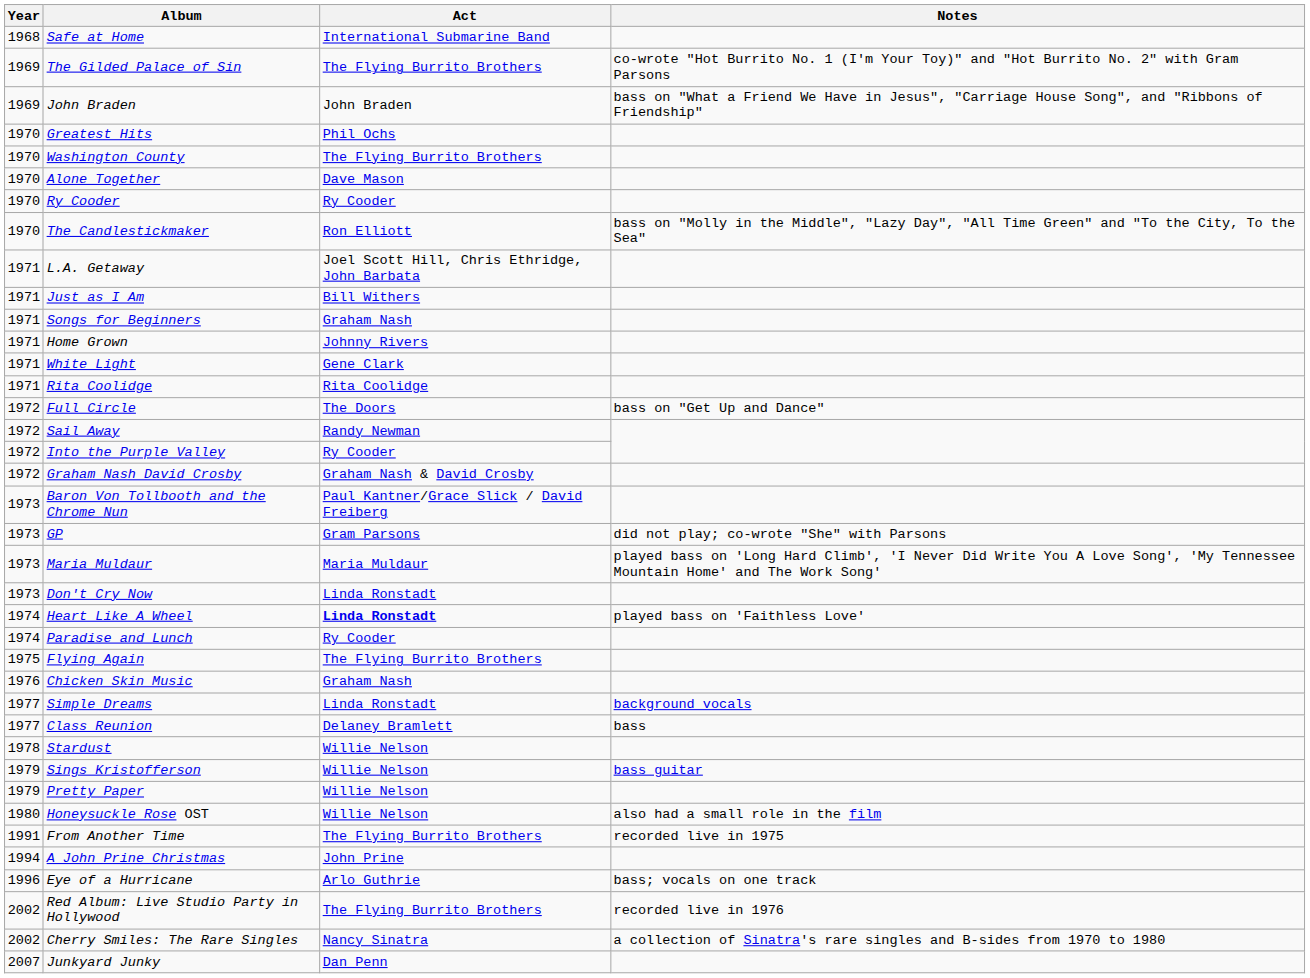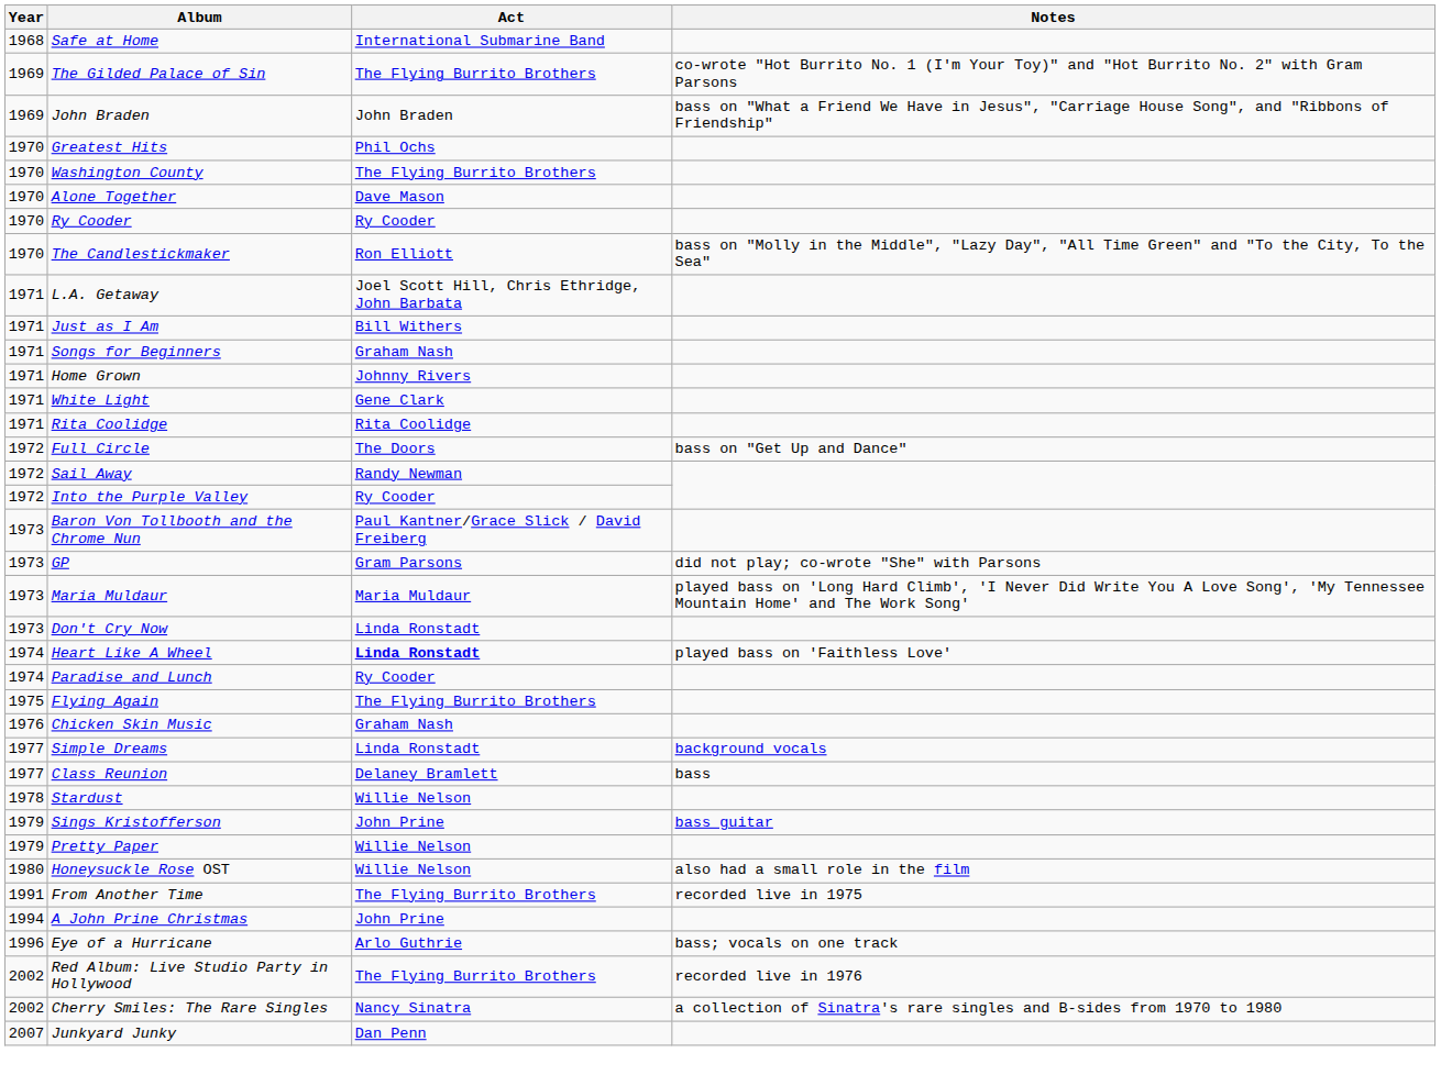- row: 1972 | Graham Nash David Crosby | Graham Nash & David Crosby
Sings Kristofferson | Act: Willie Nelson -> John Prine
